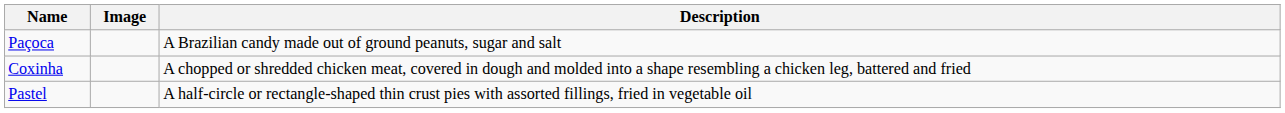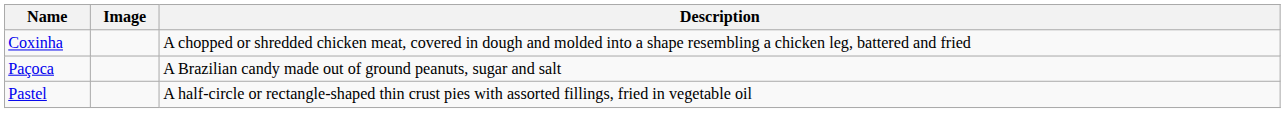rows swapped: Coxinha <-> Paçoca
